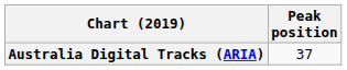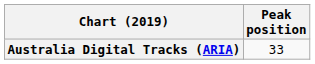Australia Digital Tracks (ARIA) | Peak position: 37 -> 33
